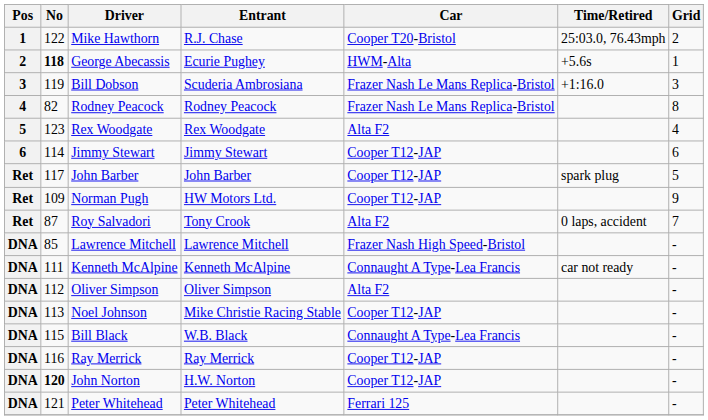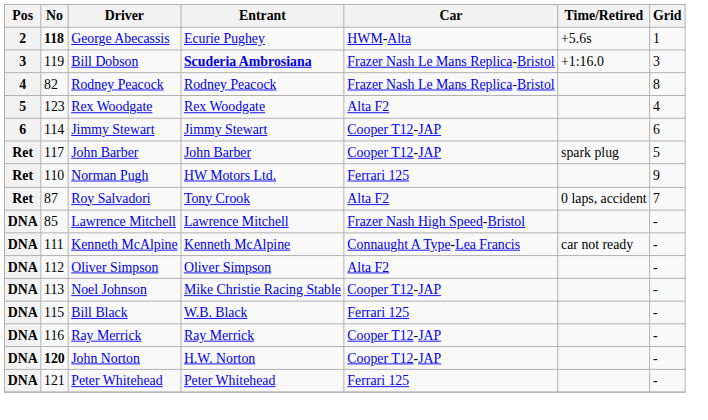- row: 1 | 122 | Mike Hawthorn | R.J. Chase | Cooper T20-Bristol | 25:03.0, 76.43mph | 2
Bill Dobson | Entrant: normal -> bold
Norman Pugh | No: 109 -> 110
Norman Pugh | Car: Cooper T12-JAP -> Ferrari 125
Bill Black | Car: Connaught A Type-Lea Francis -> Ferrari 125
